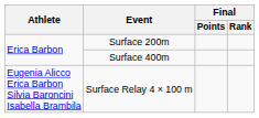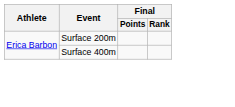- row: Eugenia Alicco Erica Barbon Silvia Baroncini Isabella Brambila | Surface Relay 4 × 100 m
